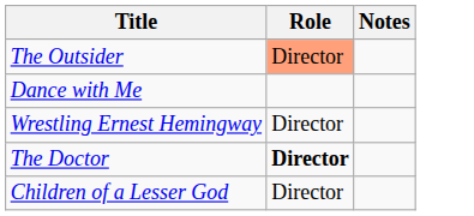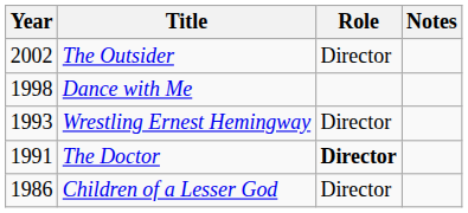+ column: Year | 2002 | 1998 | 1993 | 1991 | 1986
The Outsider | Role: lightsalmon background -> no background
